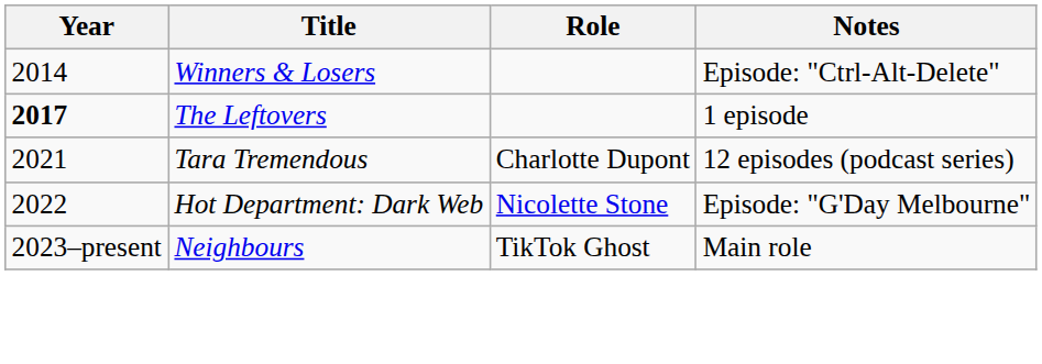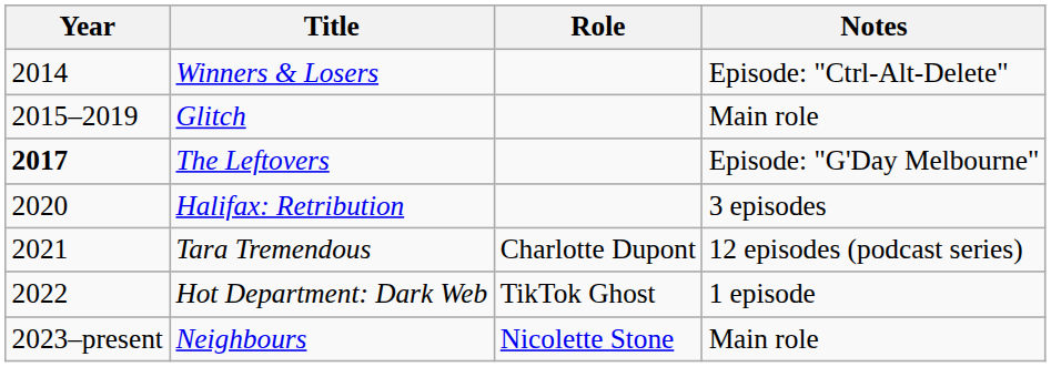+ row: 2015–2019 | Glitch | Main role
The Leftovers | Notes: 1 episode -> Episode: "G'Day Melbourne"
+ row: 2020 | Halifax: Retribution | 3 episodes
Hot Department: Dark Web | Role: Nicolette Stone -> TikTok Ghost
Hot Department: Dark Web | Notes: Episode: "G'Day Melbourne" -> 1 episode
Neighbours | Role: TikTok Ghost -> Nicolette Stone
